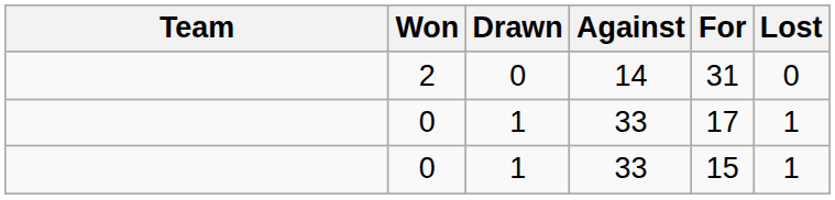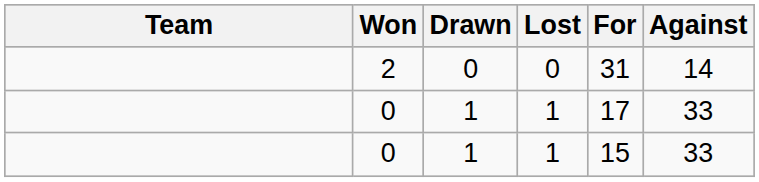columns swapped: Lost <-> Against
